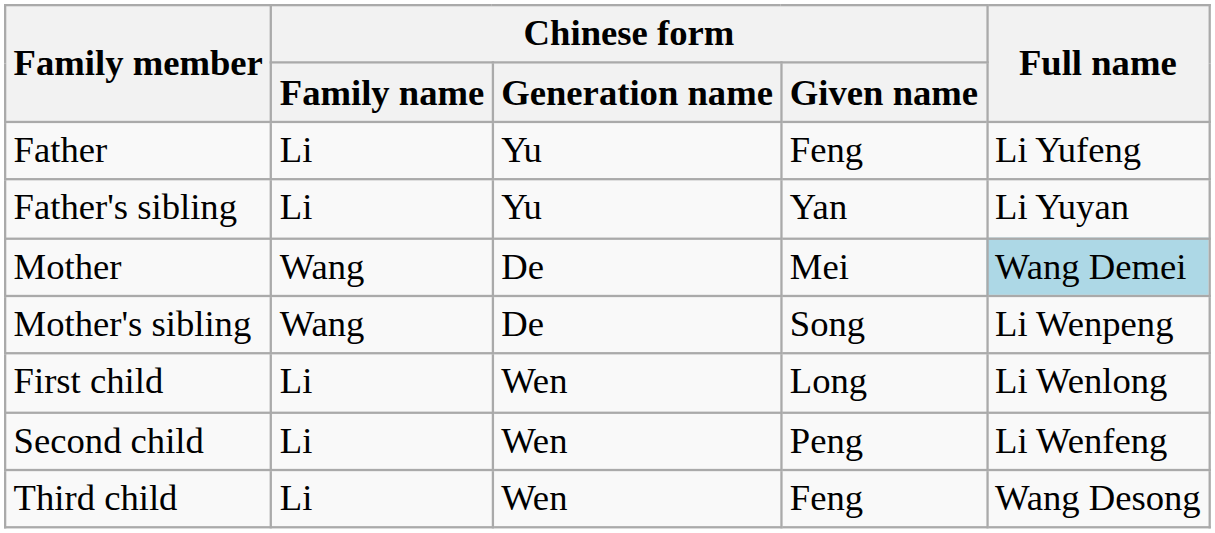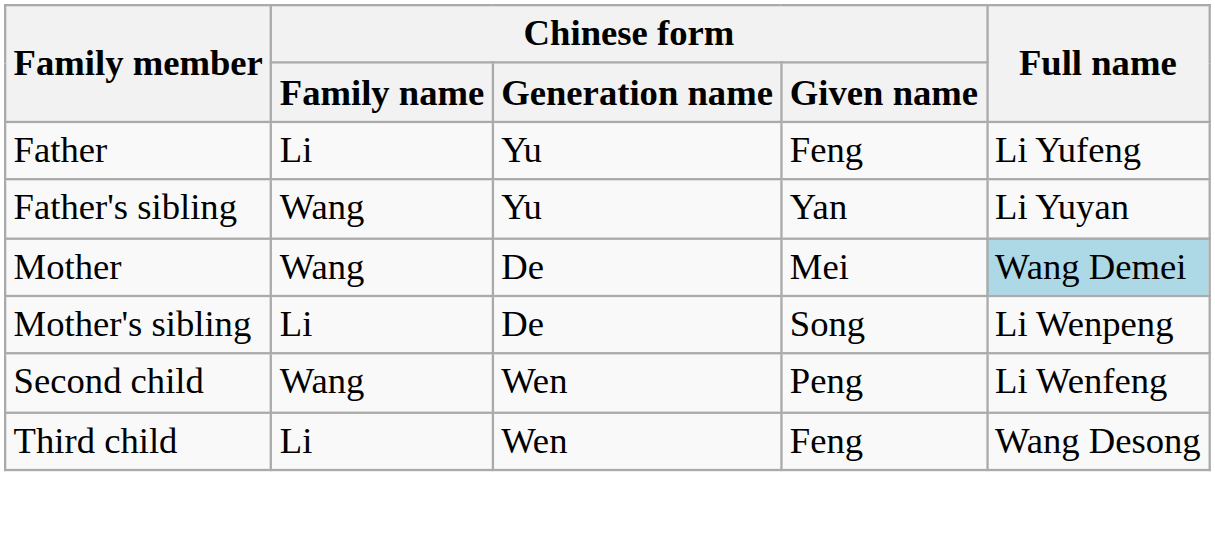Father's sibling | Chinese form / Family name: Li -> Wang
Mother's sibling | Chinese form / Family name: Wang -> Li
- row: First child | Li | Wen | Long | Li Wenlong
Second child | Chinese form / Family name: Li -> Wang
